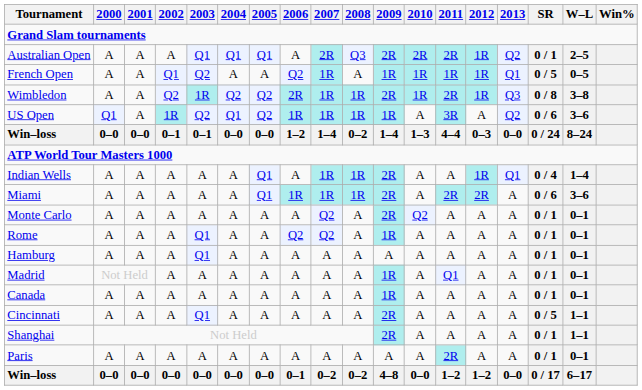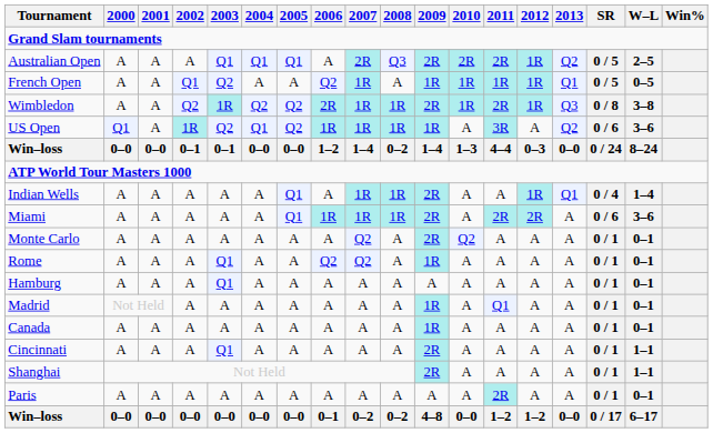Australian Open | SR: 0 / 1 -> 0 / 5
Cincinnati | SR: 0 / 5 -> 0 / 1
